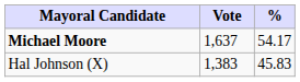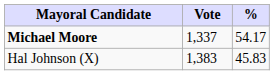Michael Moore | Vote: 1,637 -> 1,337
